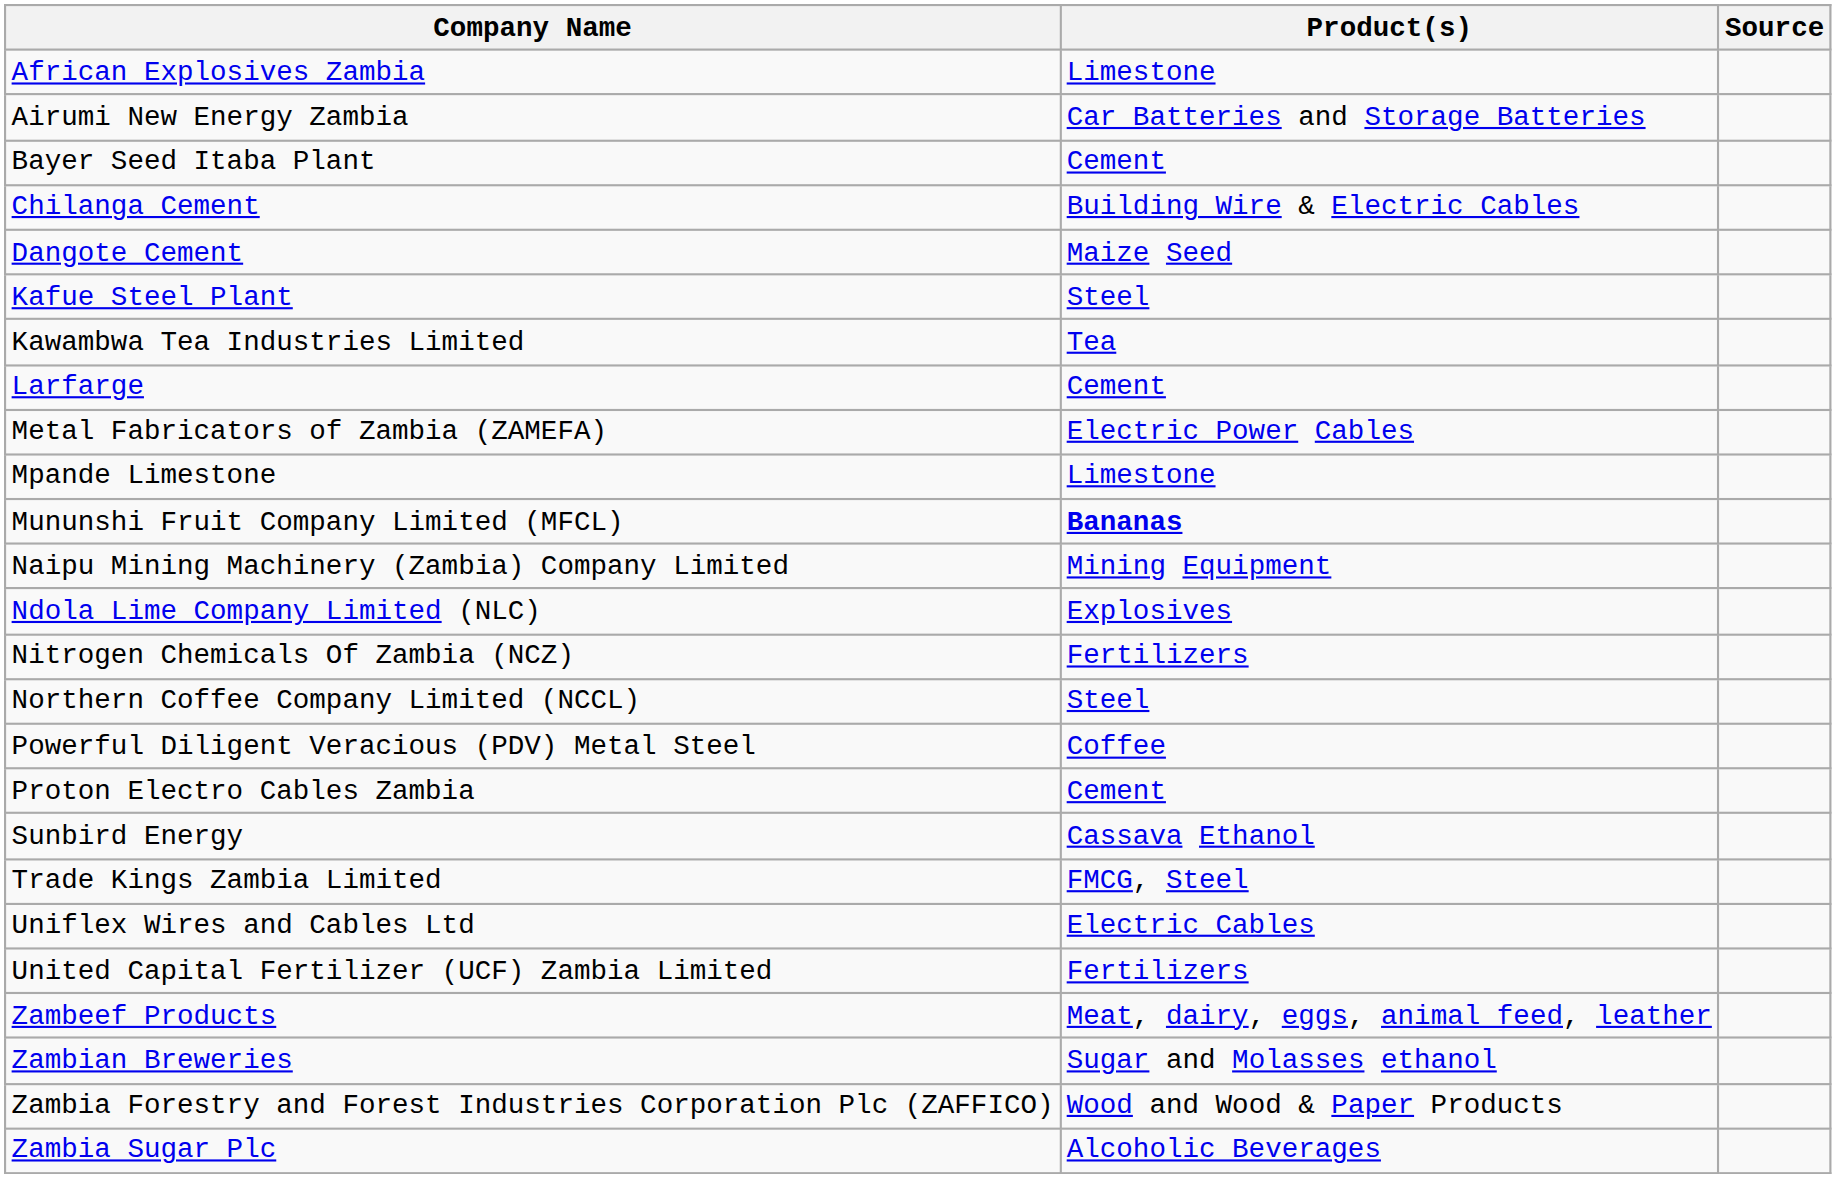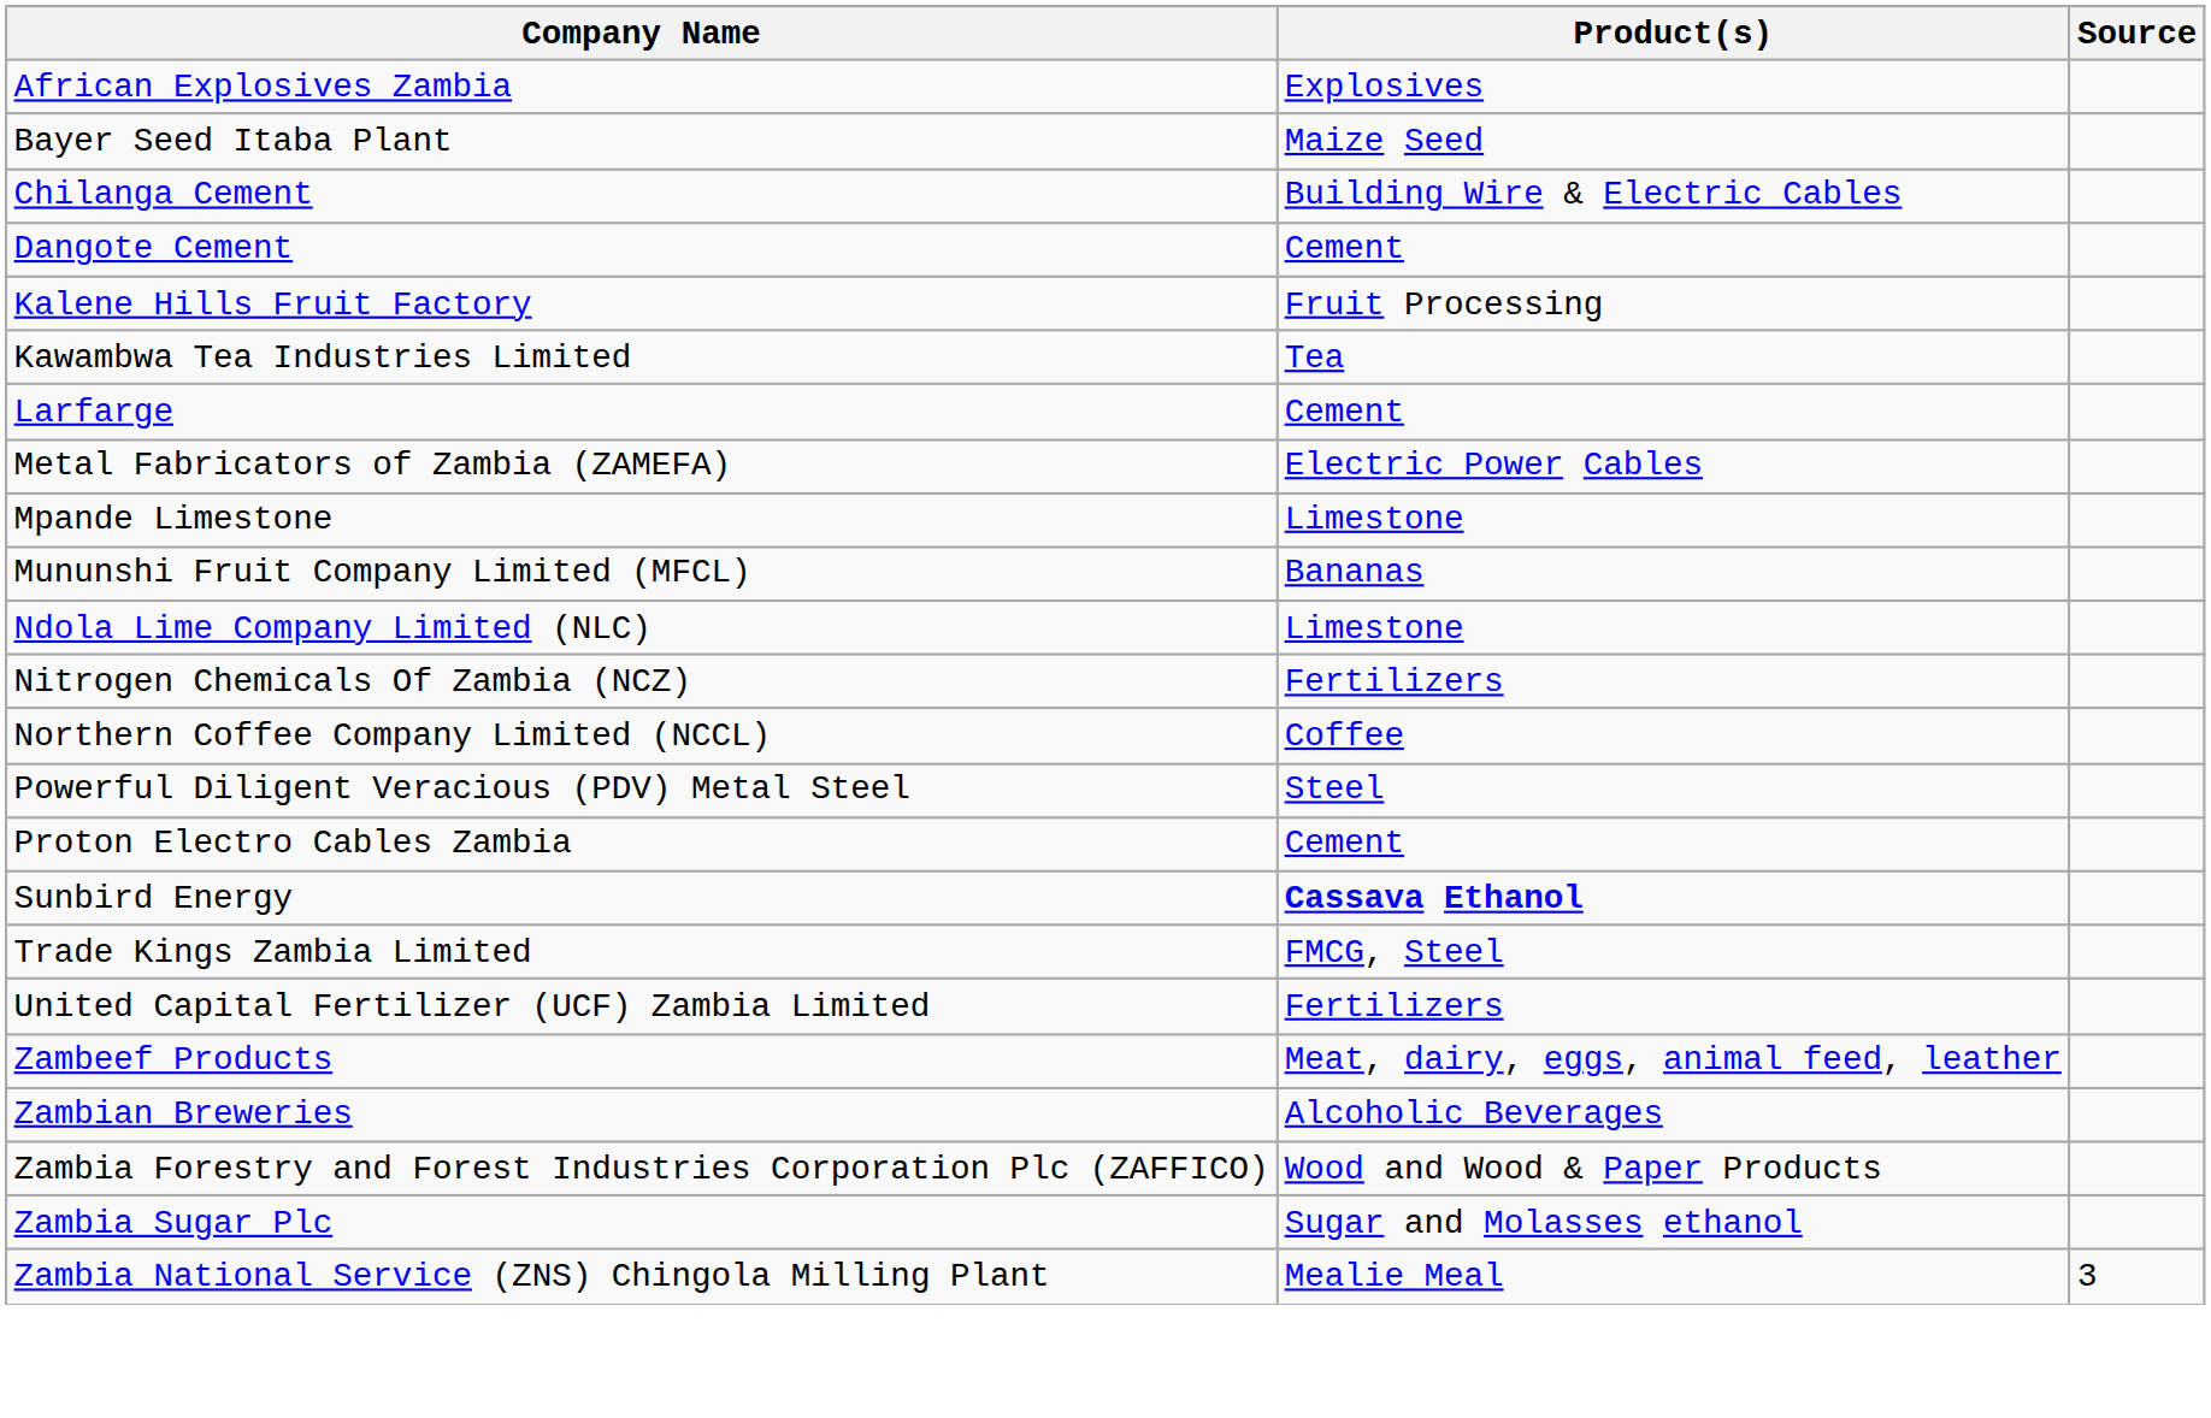African Explosives Zambia | Product(s): Limestone -> Explosives
- row: Airumi New Energy Zambia | Car Batteries and Storage Batteries
Bayer Seed Itaba Plant | Product(s): Cement -> Maize Seed
Dangote Cement | Product(s): Maize Seed -> Cement
- row: Kafue Steel Plant | Steel
+ row: Kalene Hills Fruit Factory | Fruit Processing
Mununshi Fruit Company Limited (MFCL) | Product(s): bold -> normal
- row: Naipu Mining Machinery (Zambia) Company Limited | Mining Equipment
Ndola Lime Company Limited (NLC) | Product(s): Explosives -> Limestone
Northern Coffee Company Limited (NCCL) | Product(s): Steel -> Coffee
Powerful Diligent Veracious (PDV) Metal Steel | Product(s): Coffee -> Steel
Sunbird Energy | Product(s): normal -> bold
- row: Uniflex Wires and Cables Ltd | Electric Cables
Zambian Breweries | Product(s): Sugar and Molasses ethanol -> Alcoholic Beverages
Zambia Sugar Plc | Product(s): Alcoholic Beverages -> Sugar and Molasses ethanol
+ row: Zambia National Service (ZNS) Chingola Milling Plant | Mealie Meal | 3
